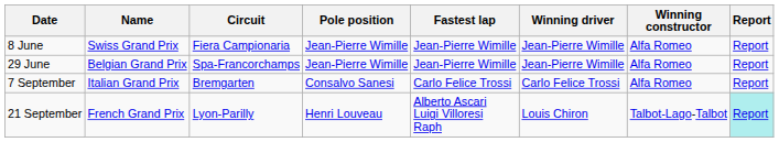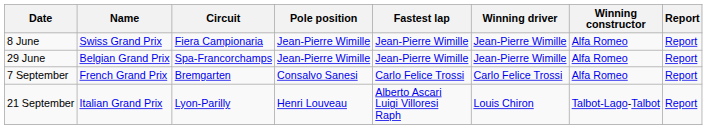7 September | Name: Italian Grand Prix -> French Grand Prix
21 September | Name: French Grand Prix -> Italian Grand Prix
21 September | Report: paleturquoise background -> no background
